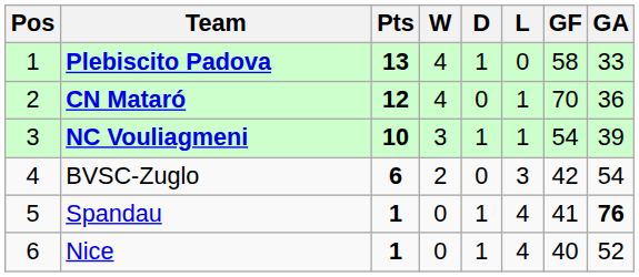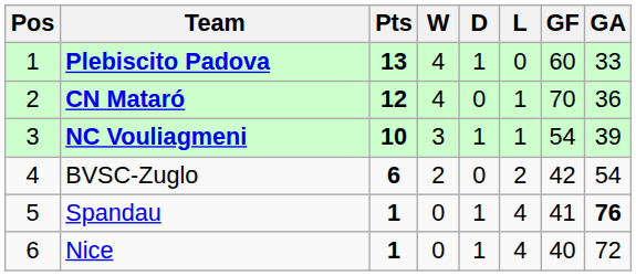Plebiscito Padova | GF: 58 -> 60
BVSC-Zuglo | L: 3 -> 2
Nice | GA: 52 -> 72
